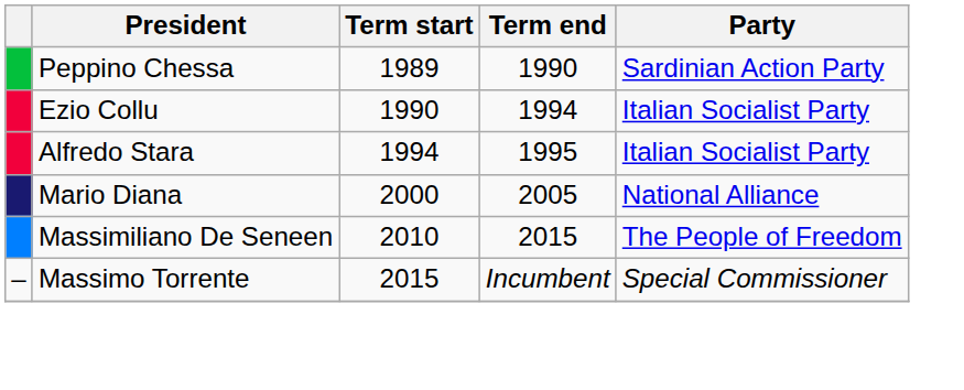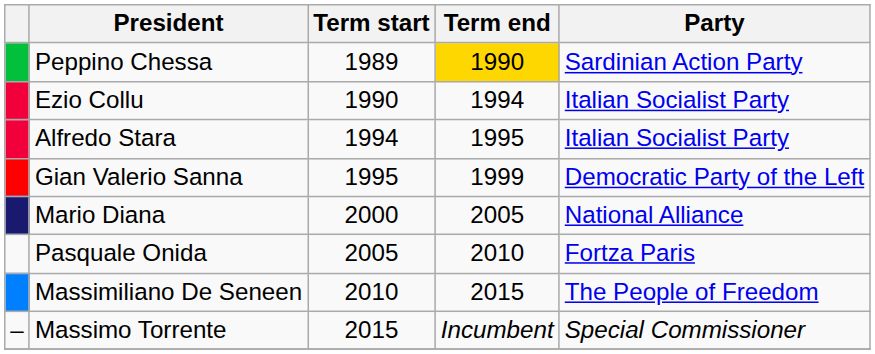Peppino Chessa | Term end: no background -> gold background
+ row: Gian Valerio Sanna | 1995 | 1999 | Democratic Party of the Left
+ row: Pasquale Onida | 2005 | 2010 | Fortza Paris
